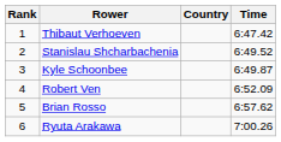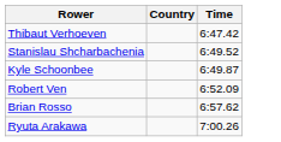- column: Rank | 1 | 2 | 3 | 4 | 5 | 6
